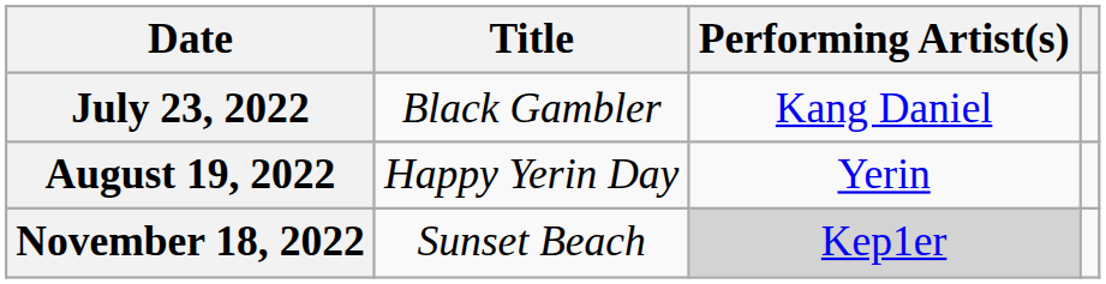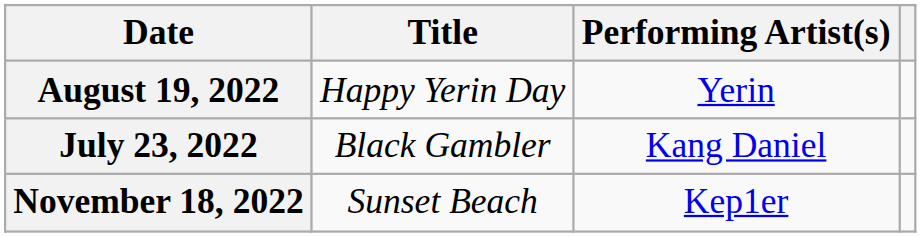rows swapped: July 23, 2022 <-> August 19, 2022
November 18, 2022 | Performing Artist(s): lightgrey background -> no background
